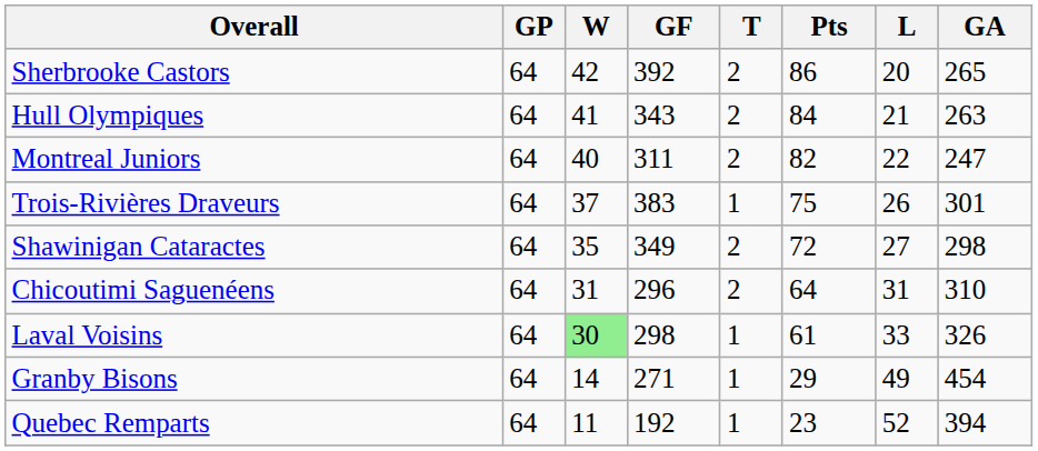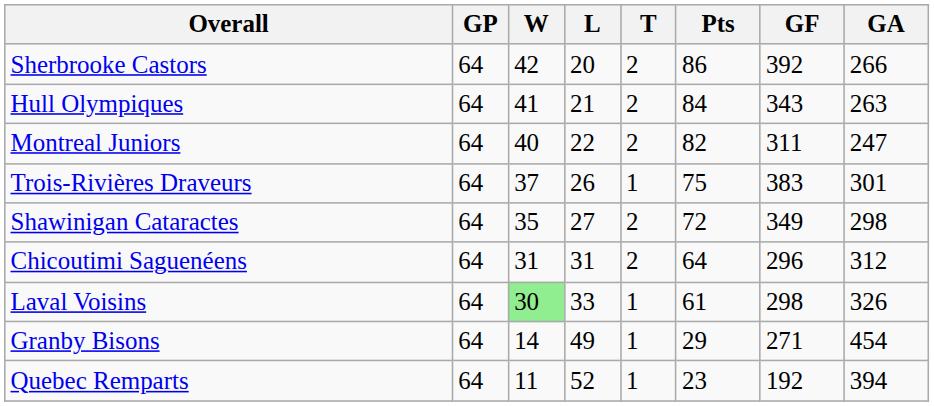columns swapped: L <-> GF
Sherbrooke Castors | GA: 265 -> 266
Chicoutimi Saguenéens | GA: 310 -> 312
